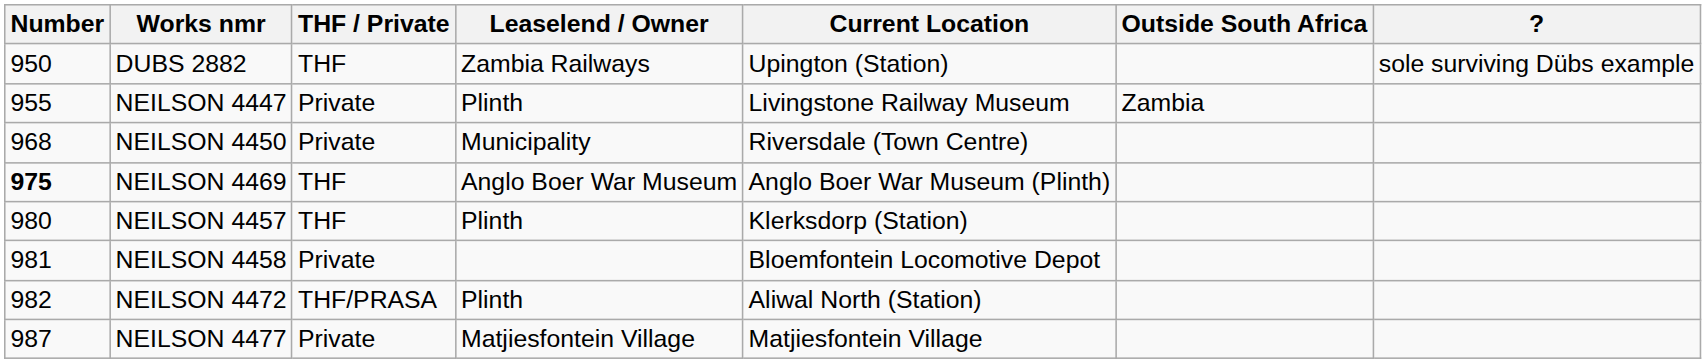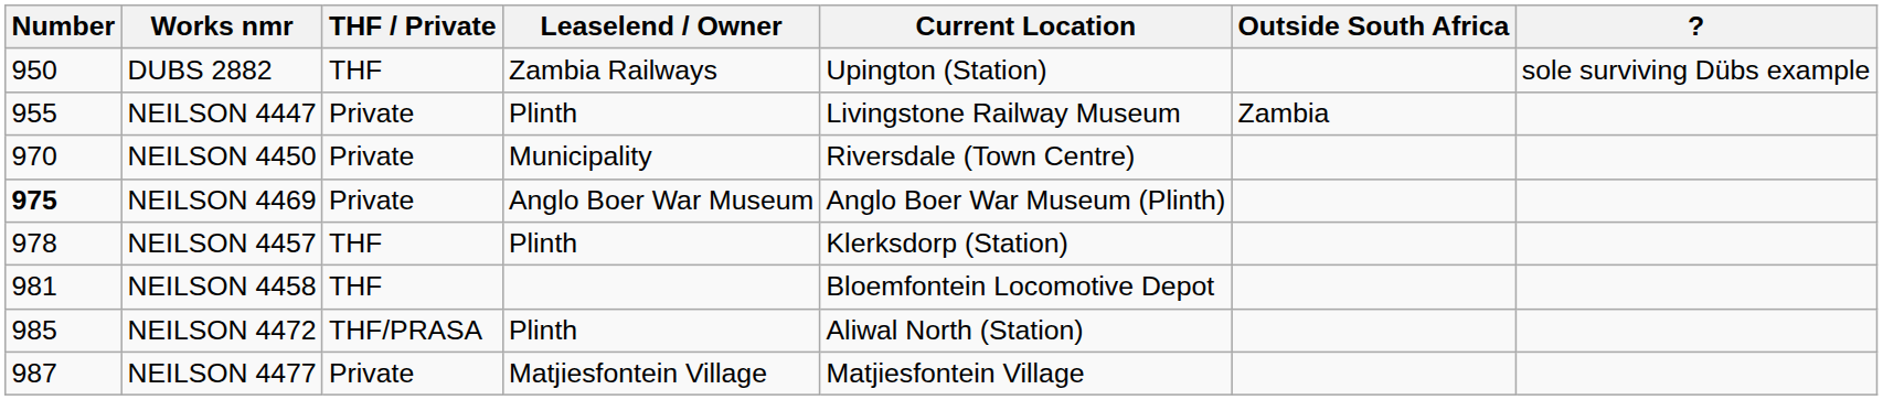NEILSON 4450 | Number: 968 -> 970
NEILSON 4469 | THF / Private: THF -> Private
NEILSON 4457 | Number: 980 -> 978
NEILSON 4458 | THF / Private: Private -> THF
NEILSON 4472 | Number: 982 -> 985
